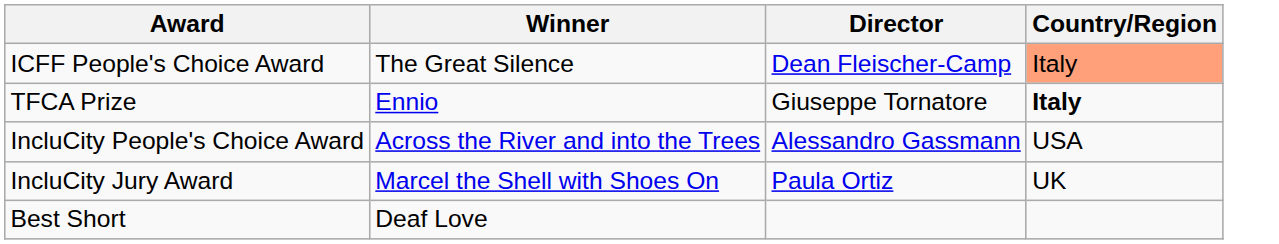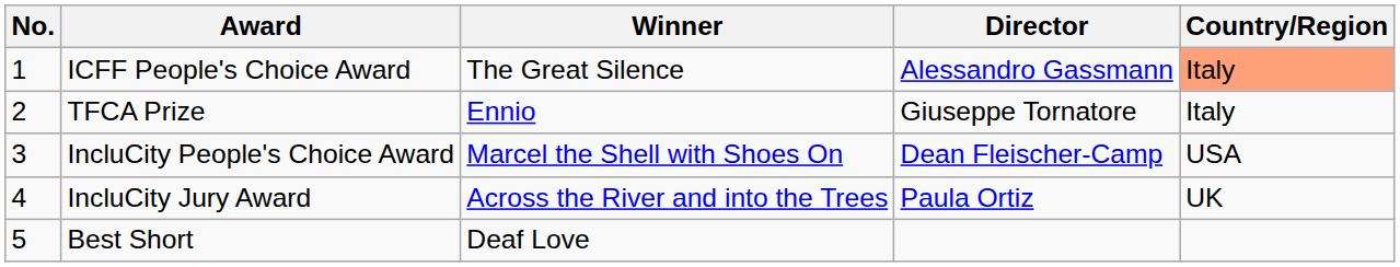+ column: No. | 1 | 2 | 3 | 4 | 5
ICFF People's Choice Award | Director: Dean Fleischer-Camp -> Alessandro Gassmann
TFCA Prize | Country/Region: bold -> normal
IncluCity People's Choice Award | Winner: Across the River and into the Trees -> Marcel the Shell with Shoes On
IncluCity People's Choice Award | Director: Alessandro Gassmann -> Dean Fleischer-Camp
IncluCity Jury Award | Winner: Marcel the Shell with Shoes On -> Across the River and into the Trees
